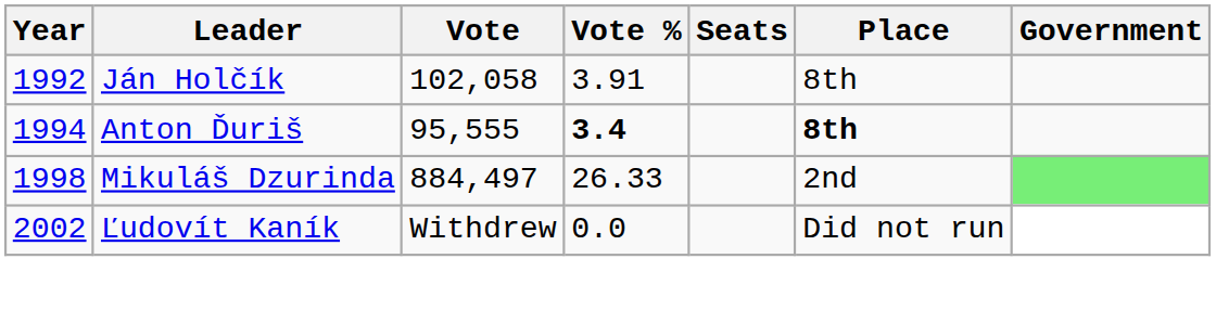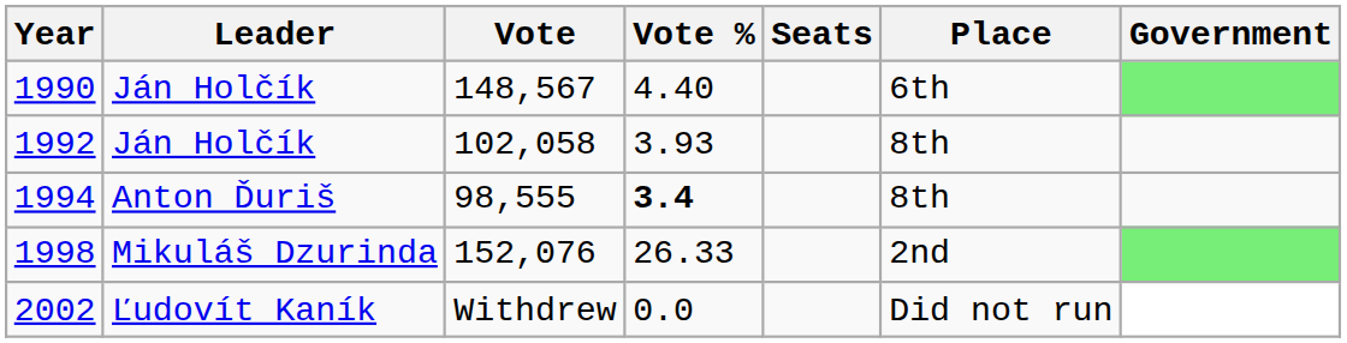+ row: 1990 | Ján Holčík | 148,567 | 4.40 | 6th
1992 | Vote %: 3.91 -> 3.93
1994 | Vote: 95,555 -> 98,555
1994 | Place: bold -> normal
1998 | Vote: 884,497 -> 152,076
